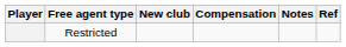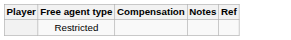- column: New club
